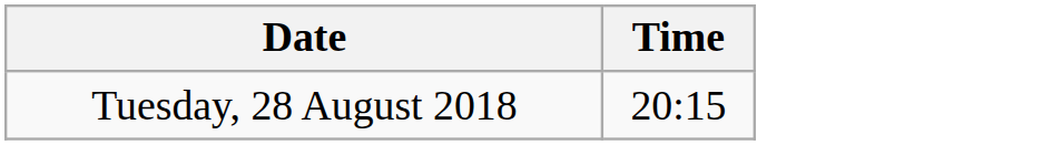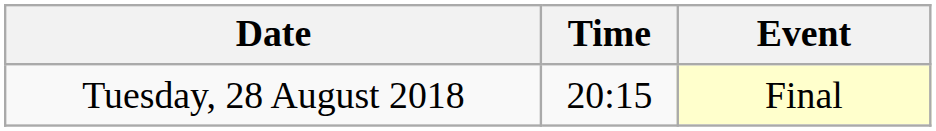+ column: Event | Final
